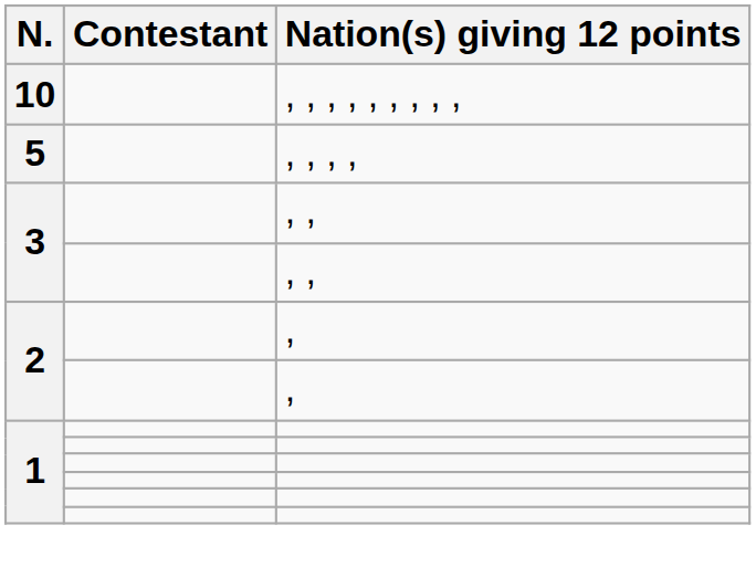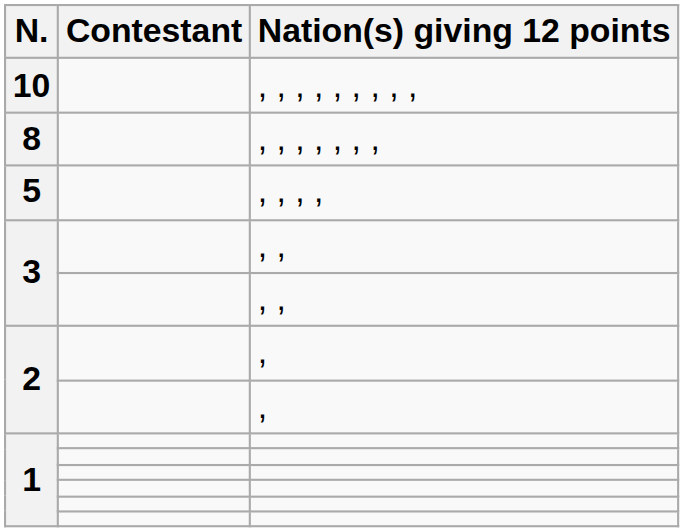+ row: 8 | , , , , , , ,
